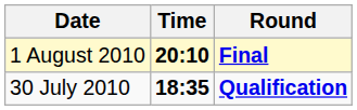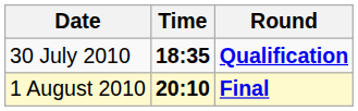rows swapped: 30 July 2010 <-> 1 August 2010
